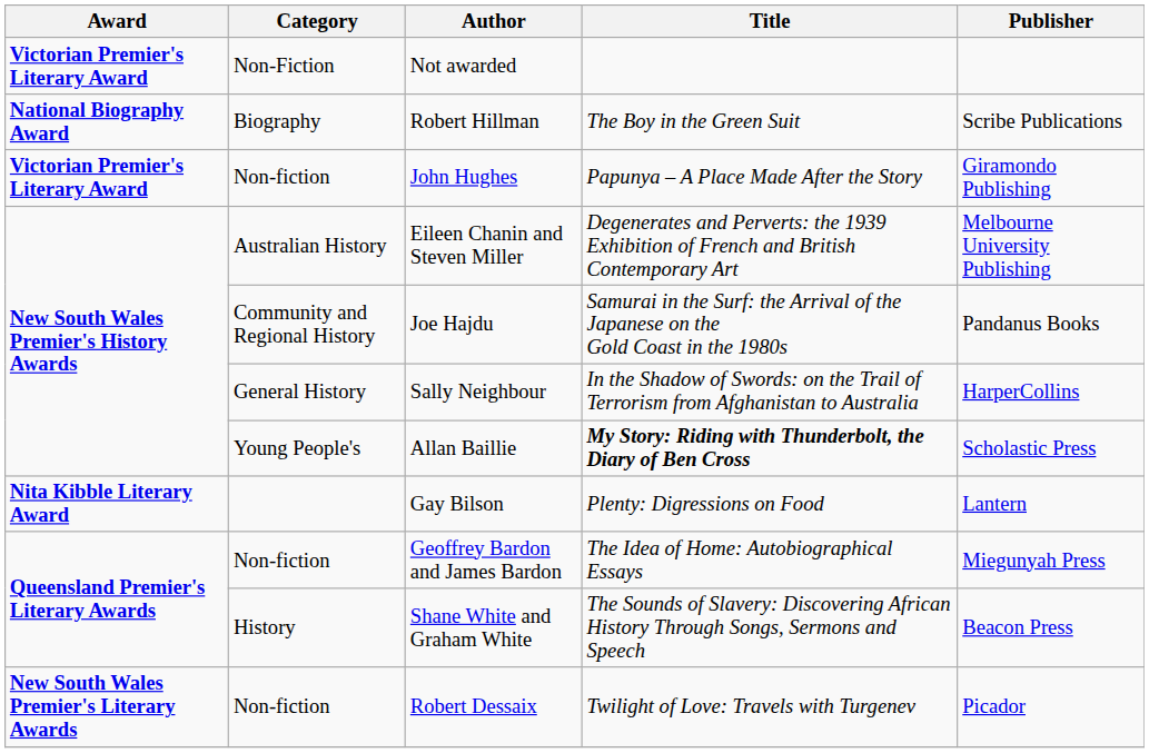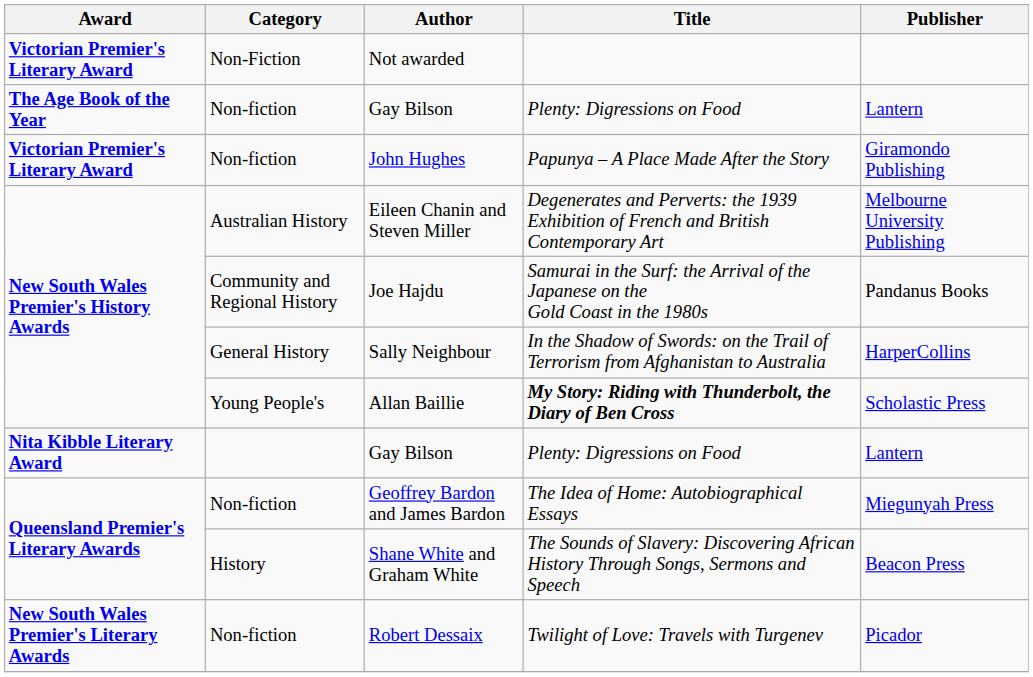+ row: The Age Book of the Year | Non-fiction | Gay Bilson | Plenty: Digressions on Food | Lantern
- row: National Biography Award | Biography | Robert Hillman | The Boy in the Green Suit | Scribe Publications
